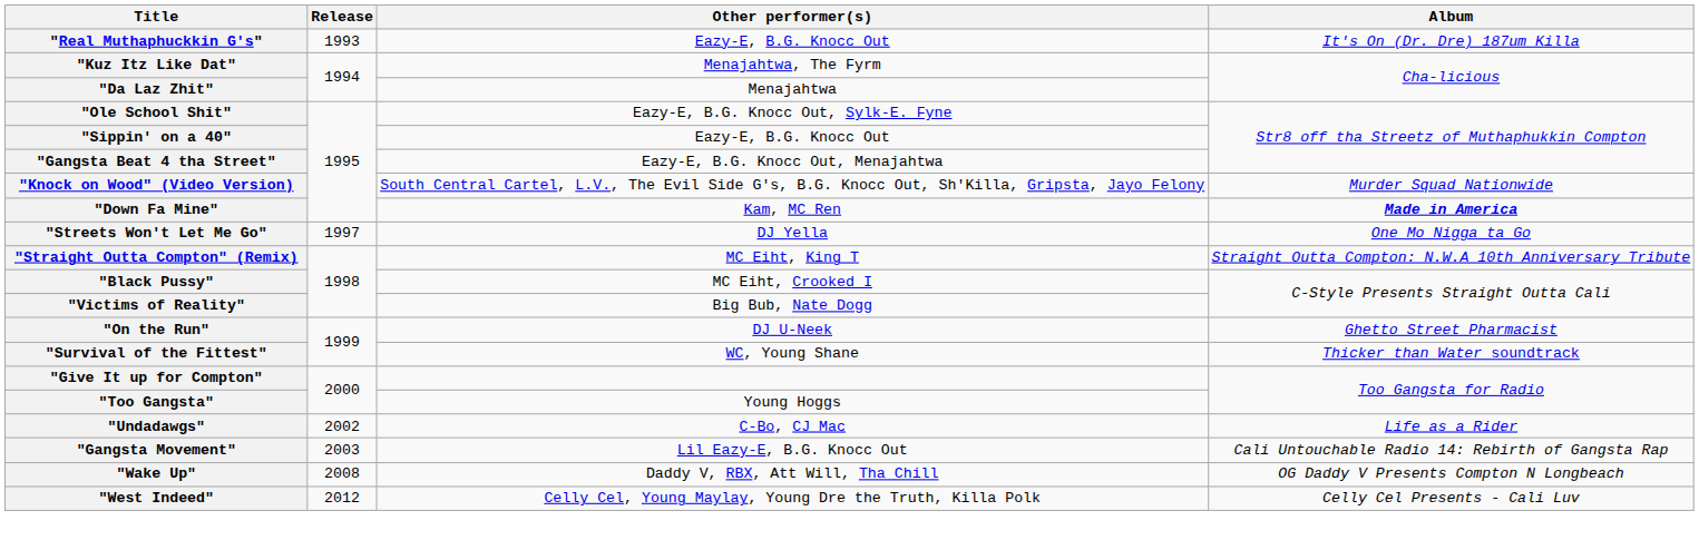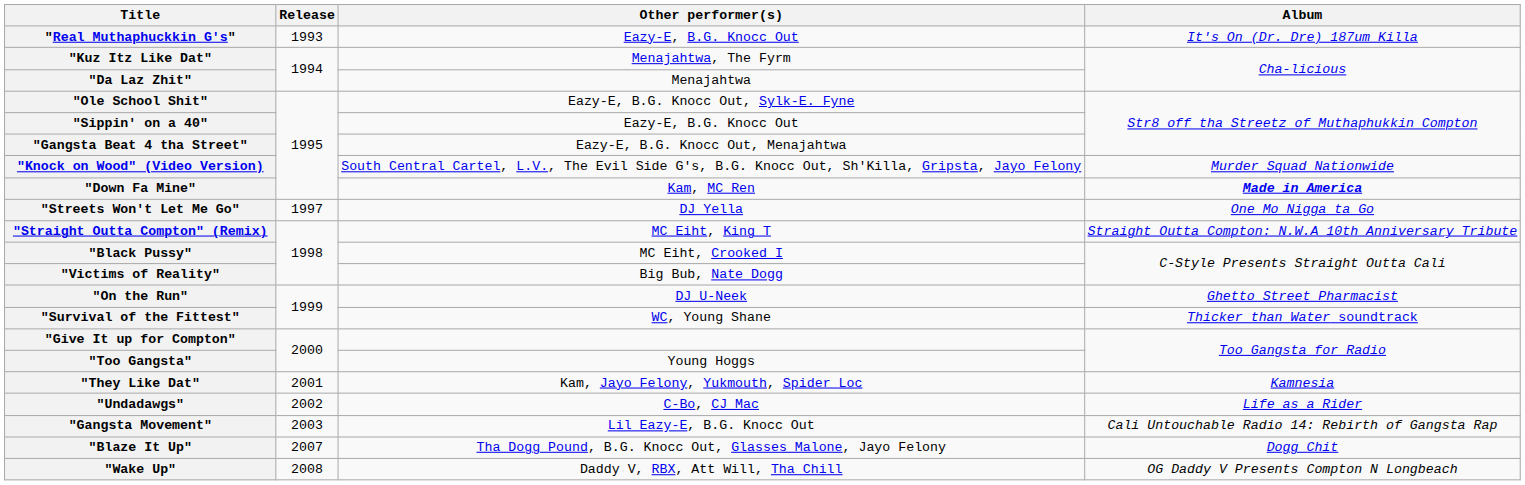+ row: "They Like Dat" | 2001 | Kam, Jayo Felony, Yukmouth, Spider Loc | Kamnesia
+ row: "Blaze It Up" | 2007 | Tha Dogg Pound, B.G. Knocc Out, Glasses Malone, Jayo Felony | Dogg Chit
- row: "West Indeed" | 2012 | Celly Cel, Young Maylay, Young Dre the Truth, Killa Polk | Celly Cel Presents - Cali Luv
